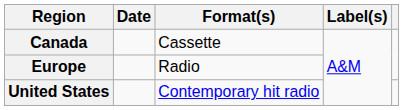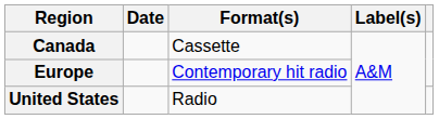Europe | Format(s): Radio -> Contemporary hit radio
United States | Format(s): Contemporary hit radio -> Radio
